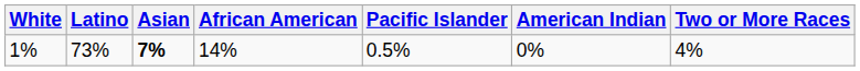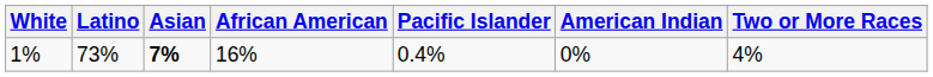1% | African American: 14% -> 16%
1% | Pacific Islander: 0.5% -> 0.4%
